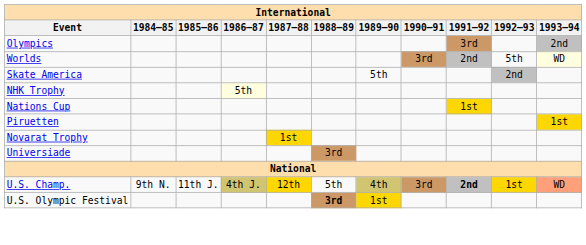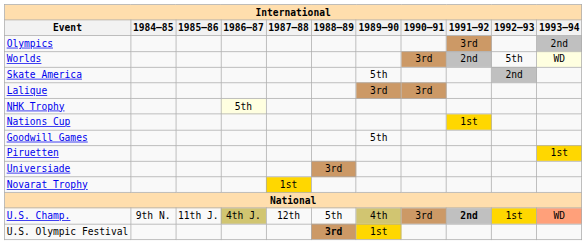+ row: Lalique | 3rd | 3rd
+ row: Goodwill Games | 5th
rows swapped: Novarat Trophy <-> Universiade
U.S. Champ. | 1987–88: gold background -> no background
